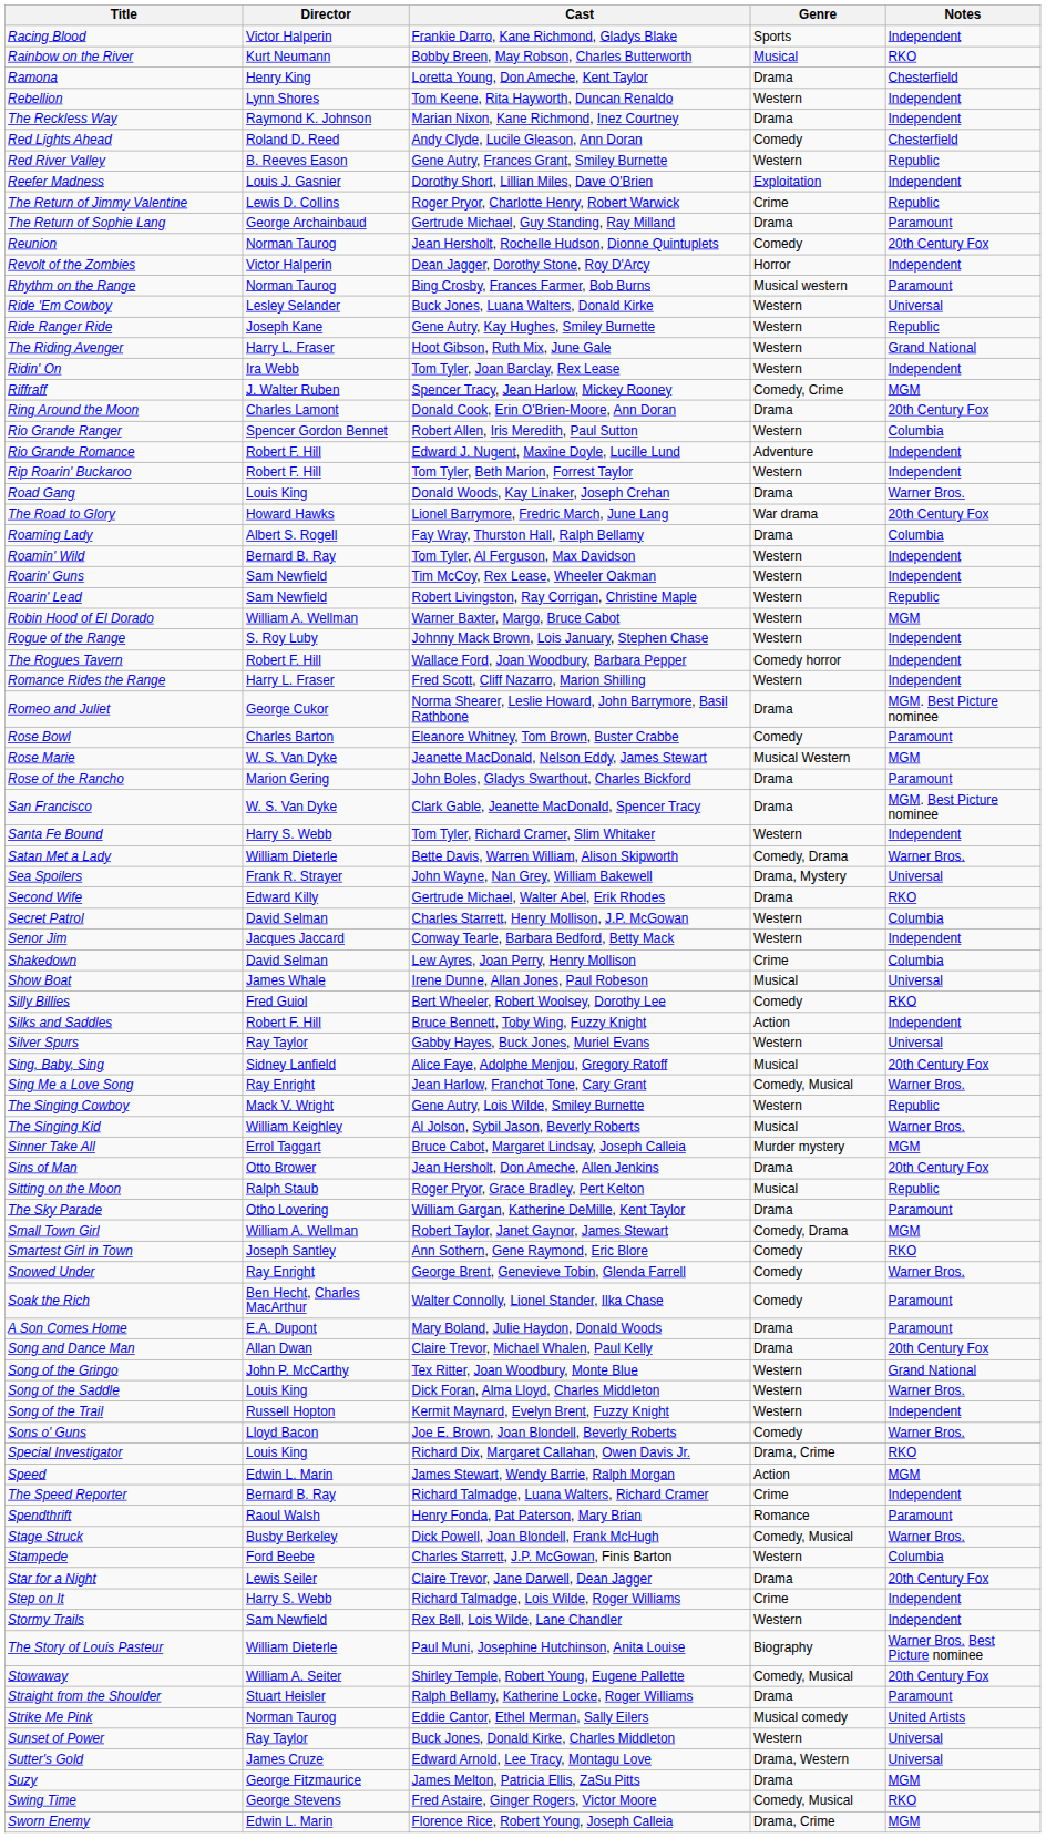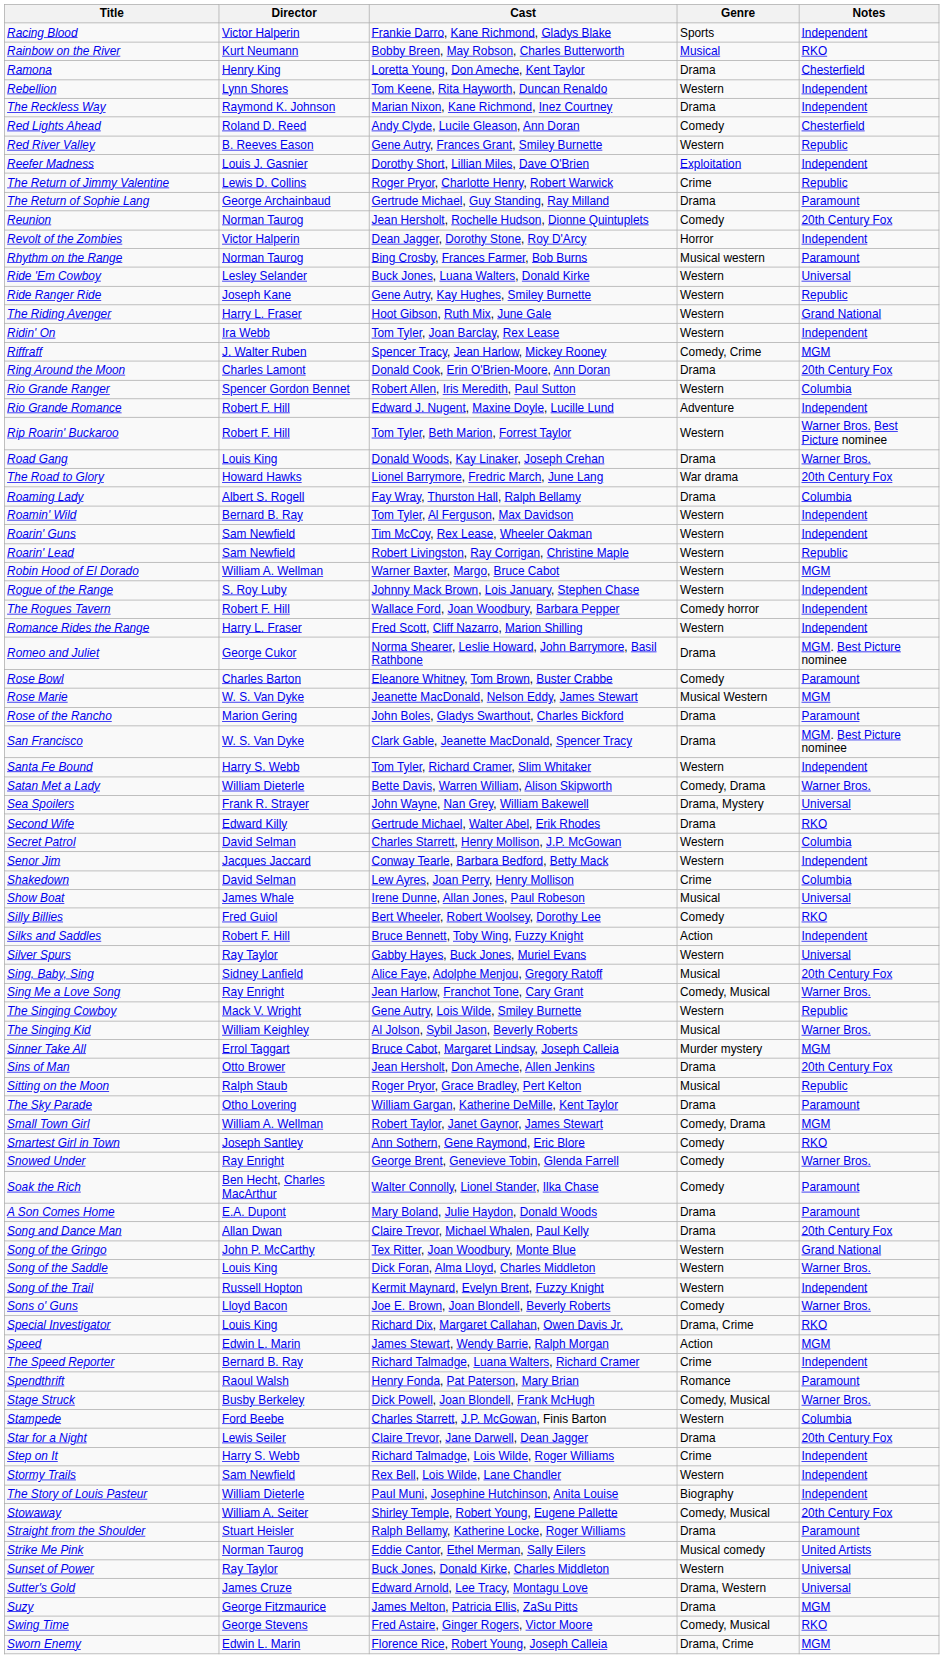Rip Roarin' Buckaroo | Notes: Independent -> Warner Bros. Best Picture nominee
The Story of Louis Pasteur | Notes: Warner Bros. Best Picture nominee -> Independent
